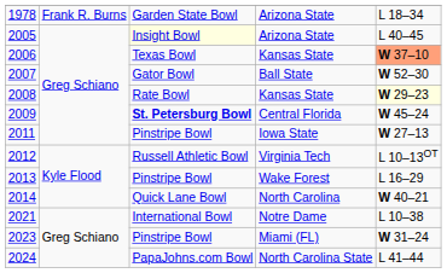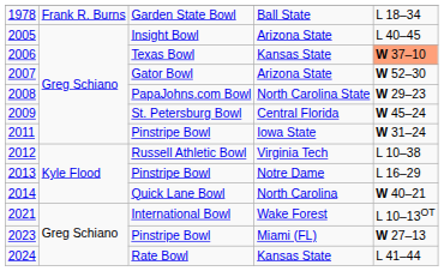1978 | column 4: Arizona State -> Ball State
2005 | column 3: lightyellow background -> no background
2007 | column 4: Ball State -> Arizona State
2008 | column 3: Rate Bowl -> PapaJohns.com Bowl
2008 | column 4: Kansas State -> North Carolina State
2008 | column 5: lightyellow background -> no background
2009 | column 3: bold -> normal
2011 | column 5: W 27–13 -> W 31–24
2012 | column 5: L 10–13OT -> L 10–38
2013 | column 4: Wake Forest -> Notre Dame
2021 | column 4: Notre Dame -> Wake Forest
2021 | column 5: L 10–38 -> L 10–13OT
2023 | column 5: W 31–24 -> W 27–13
2024 | column 3: PapaJohns.com Bowl -> Rate Bowl
2024 | column 4: North Carolina State -> Kansas State
